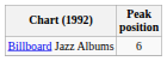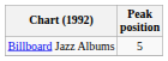Billboard Jazz Albums | Peak position: 6 -> 5
